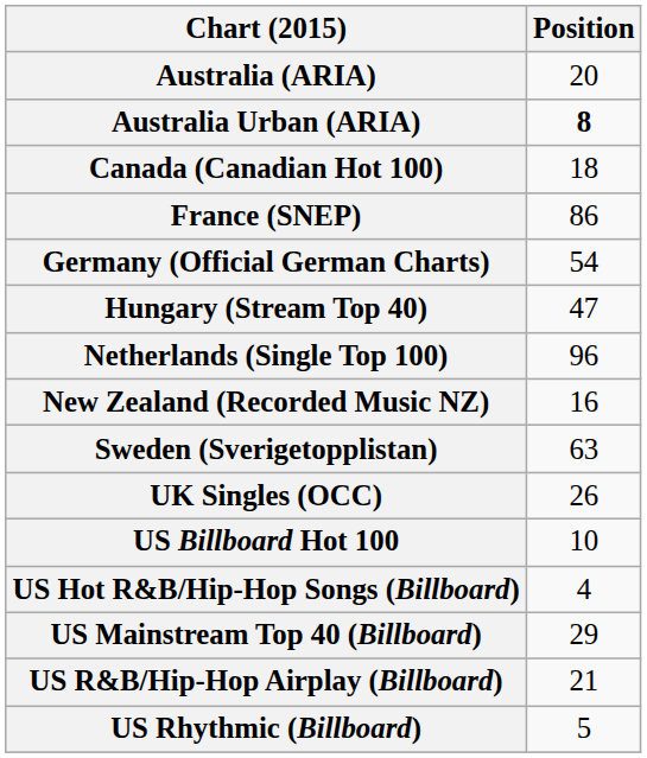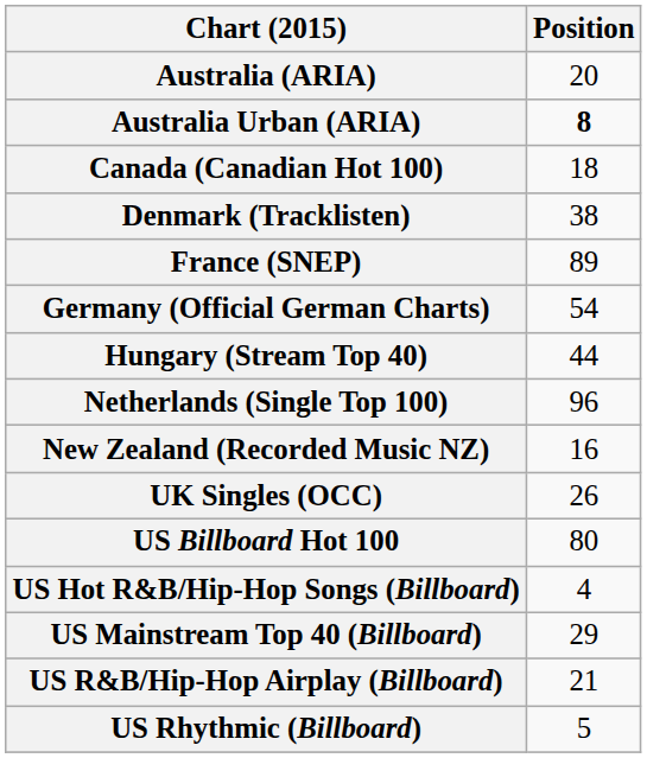+ row: Denmark (Tracklisten) | 38
France (SNEP) | Position: 86 -> 89
Hungary (Stream Top 40) | Position: 47 -> 44
- row: Sweden (Sverigetopplistan) | 63
US Billboard Hot 100 | Position: 10 -> 80
